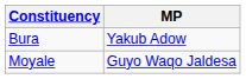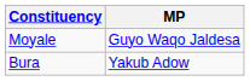rows swapped: Bura <-> Moyale
